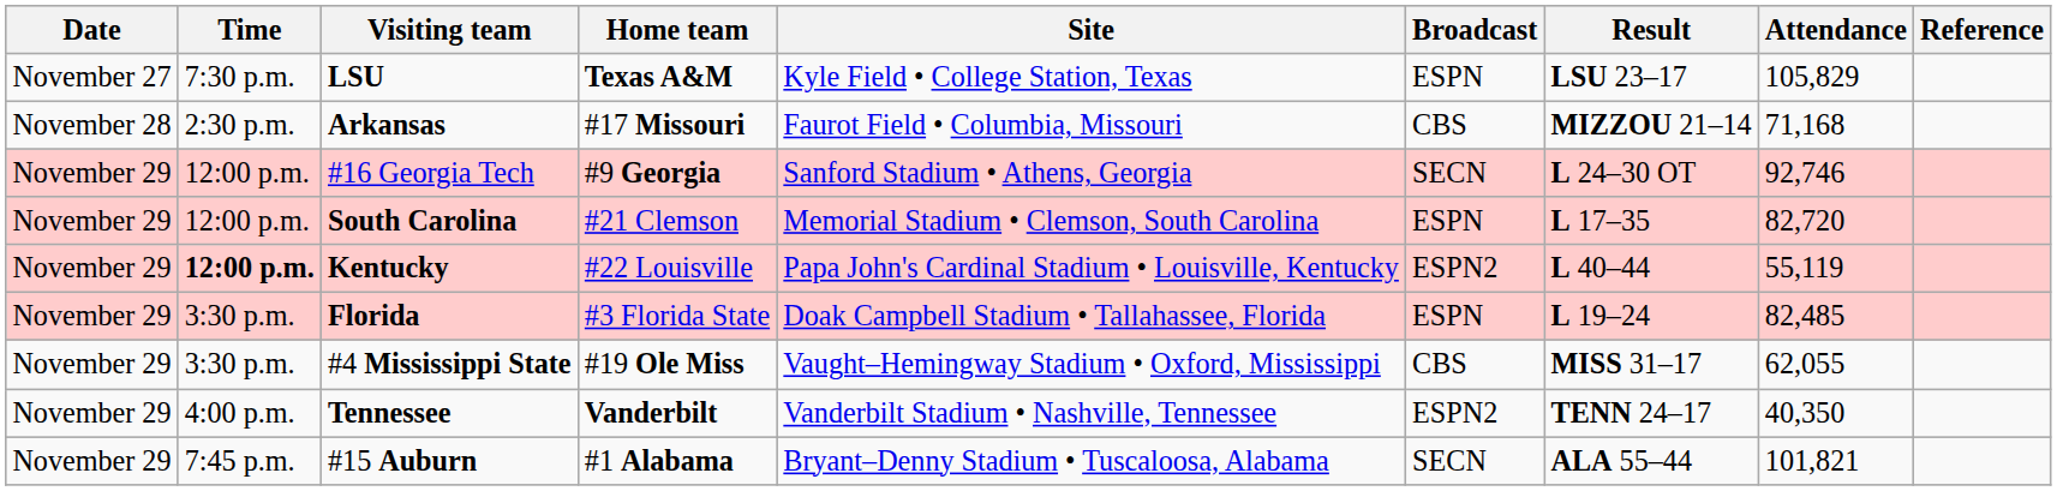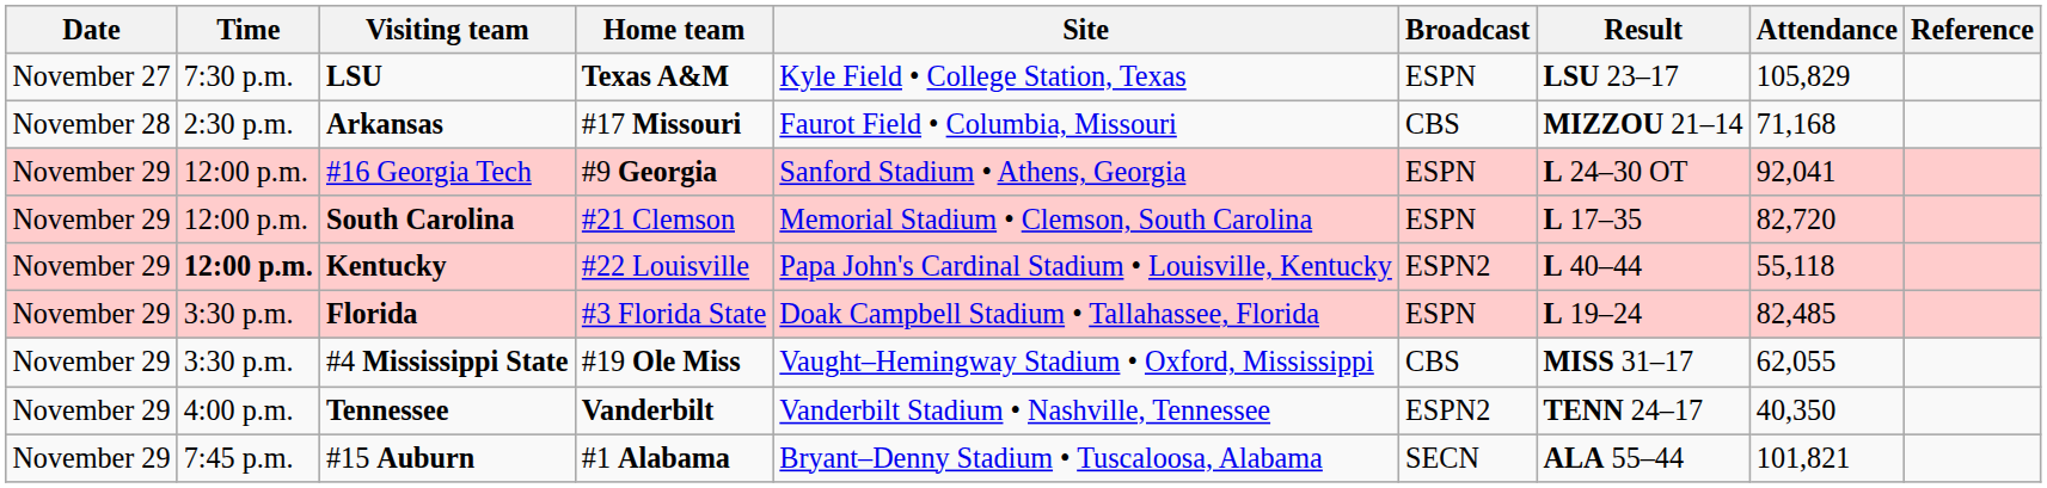#16 Georgia Tech | Broadcast: SECN -> ESPN
#16 Georgia Tech | Attendance: 92,746 -> 92,041
Kentucky | Attendance: 55,119 -> 55,118
